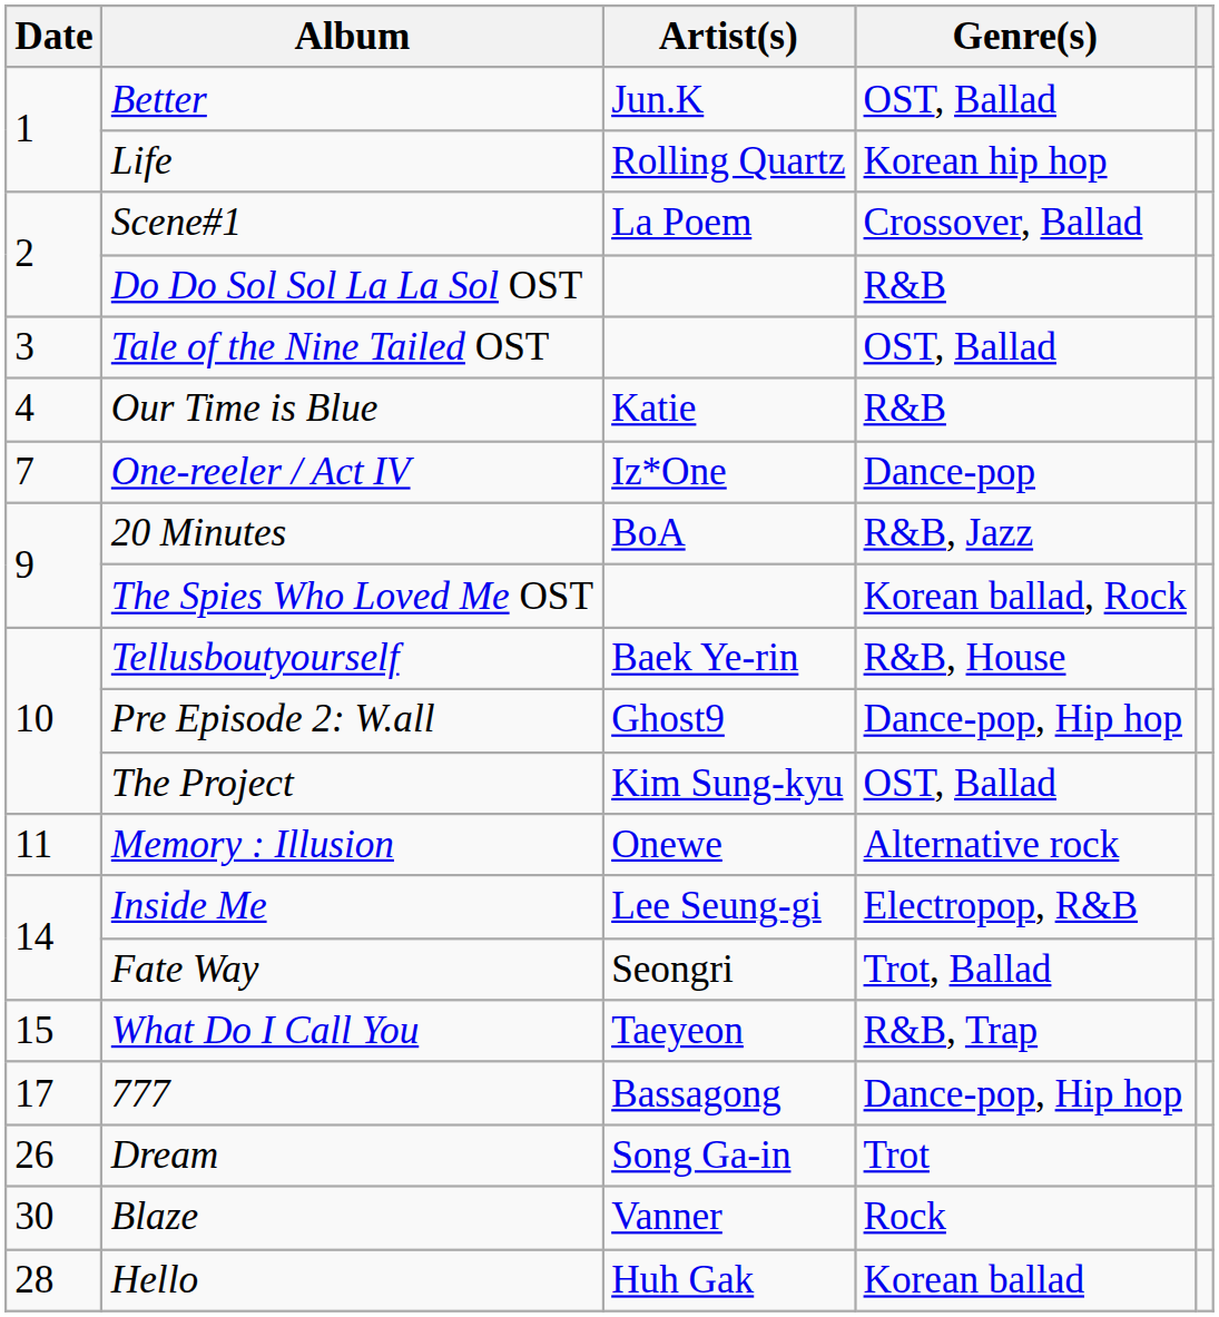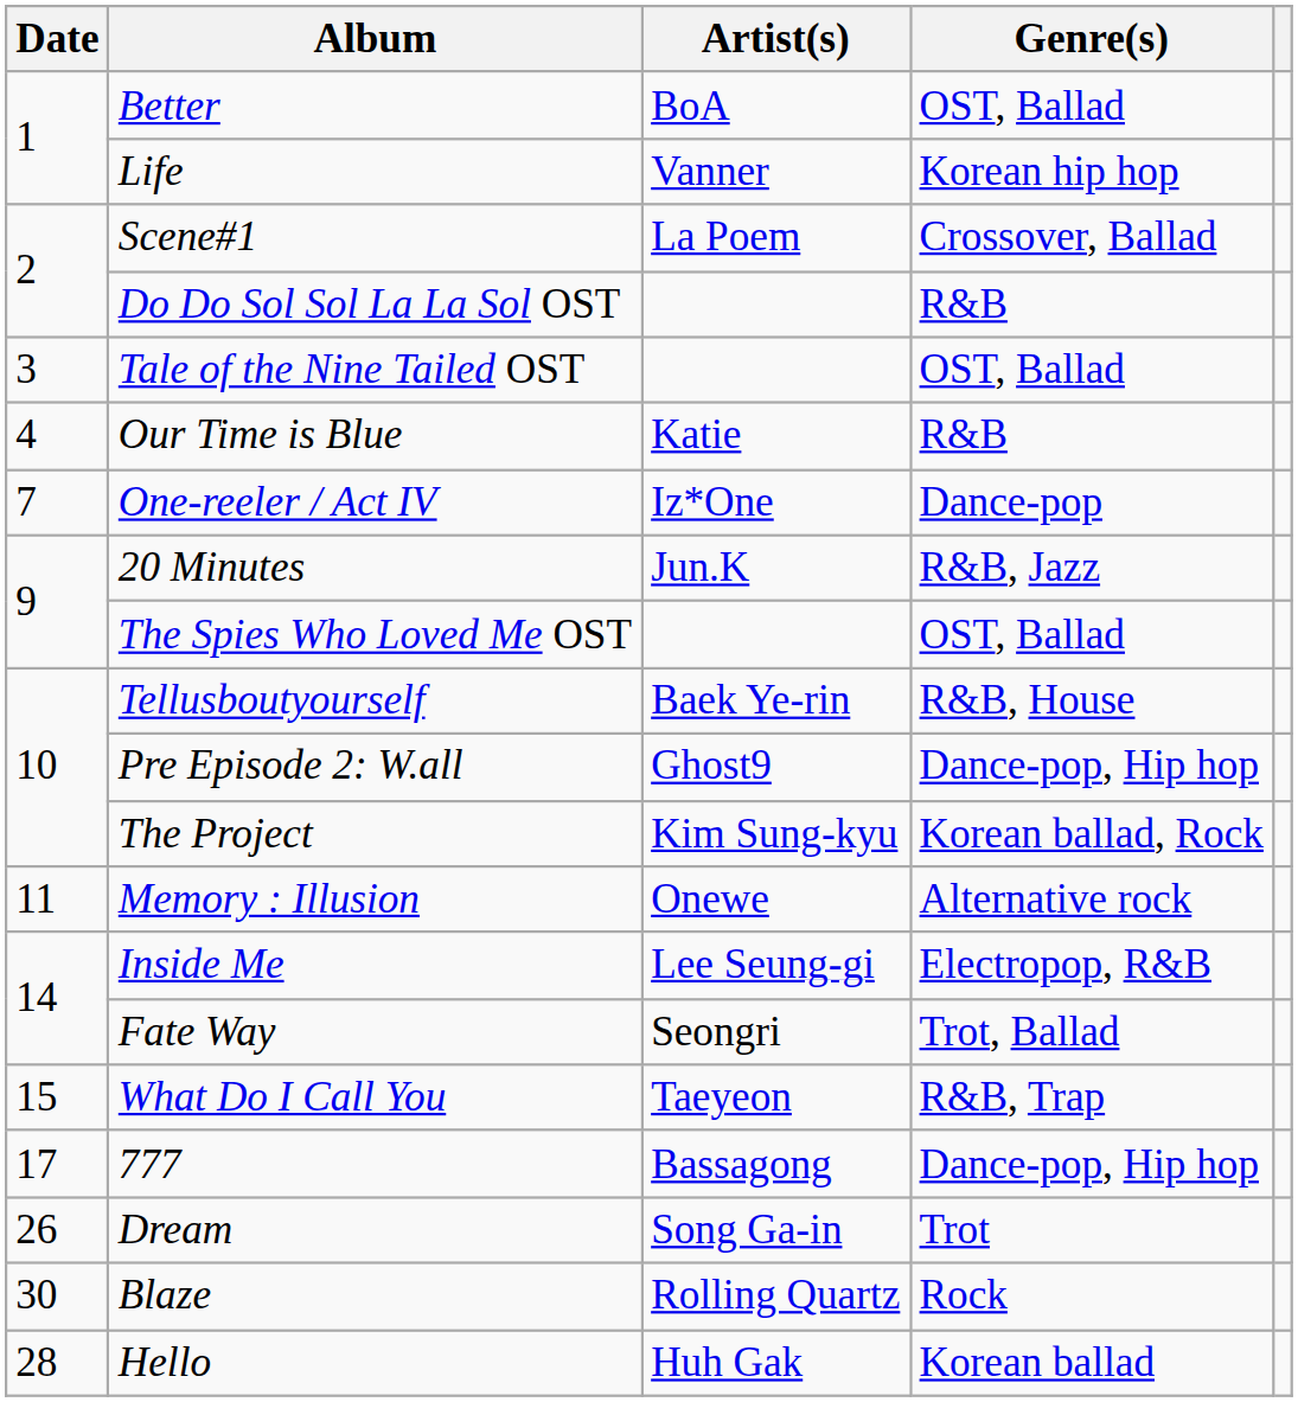Better | Artist(s): Jun.K -> BoA
Life | Artist(s): Rolling Quartz -> Vanner
20 Minutes | Artist(s): BoA -> Jun.K
The Spies Who Loved Me OST | Genre(s): Korean ballad, Rock -> OST, Ballad
The Project | Genre(s): OST, Ballad -> Korean ballad, Rock
Blaze | Artist(s): Vanner -> Rolling Quartz
